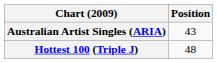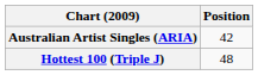Australian Artist Singles (ARIA) | Position: 43 -> 42
